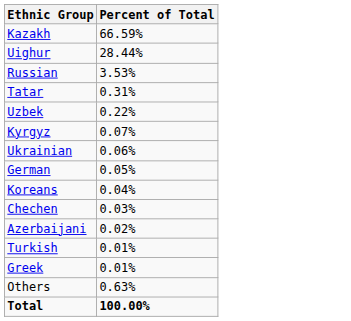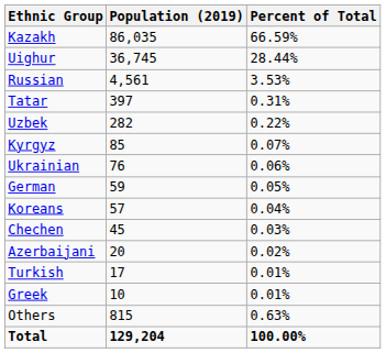+ column: Population (2019) | 86,035 | 36,745 | 4,561 | 397 | 282 | 85 | 76 | 59 | 57 | 45 | 20 | 17 | 10 | 815 | 129,204
